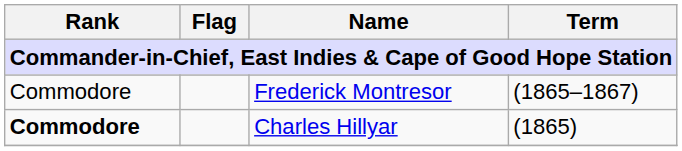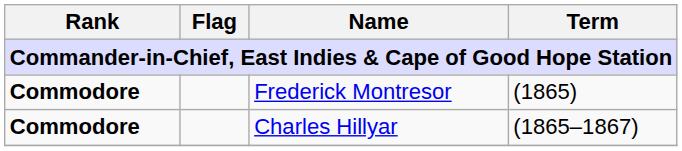Frederick Montresor | Rank: normal -> bold
Frederick Montresor | Term: (1865–1867) -> (1865)
Charles Hillyar | Term: (1865) -> (1865–1867)
